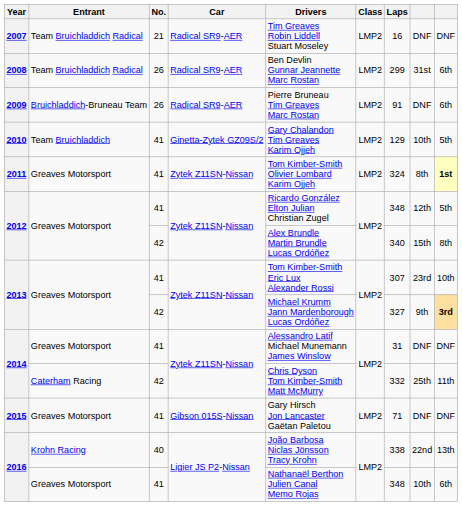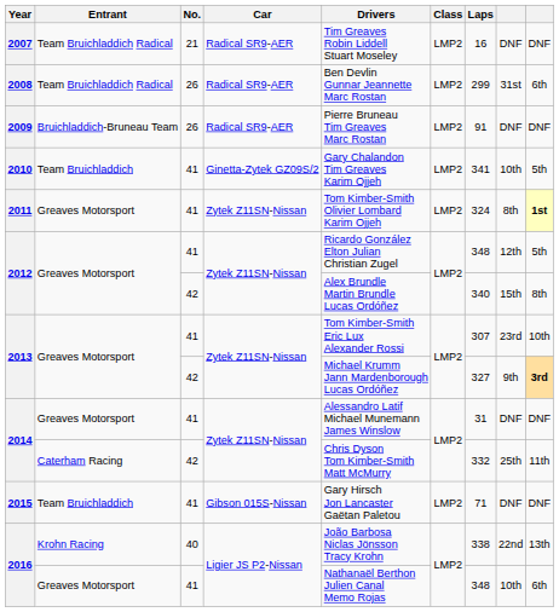2009 | column 9: 6th -> DNF
2010 | Laps: 129 -> 341
2015 | Entrant: Greaves Motorsport -> Team Bruichladdich
